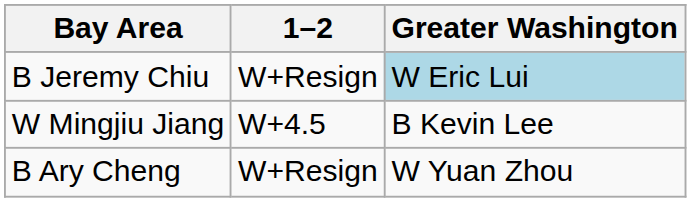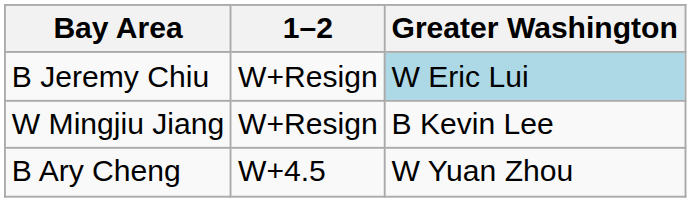W Mingjiu Jiang | 1–2: W+4.5 -> W+Resign
B Ary Cheng | 1–2: W+Resign -> W+4.5
